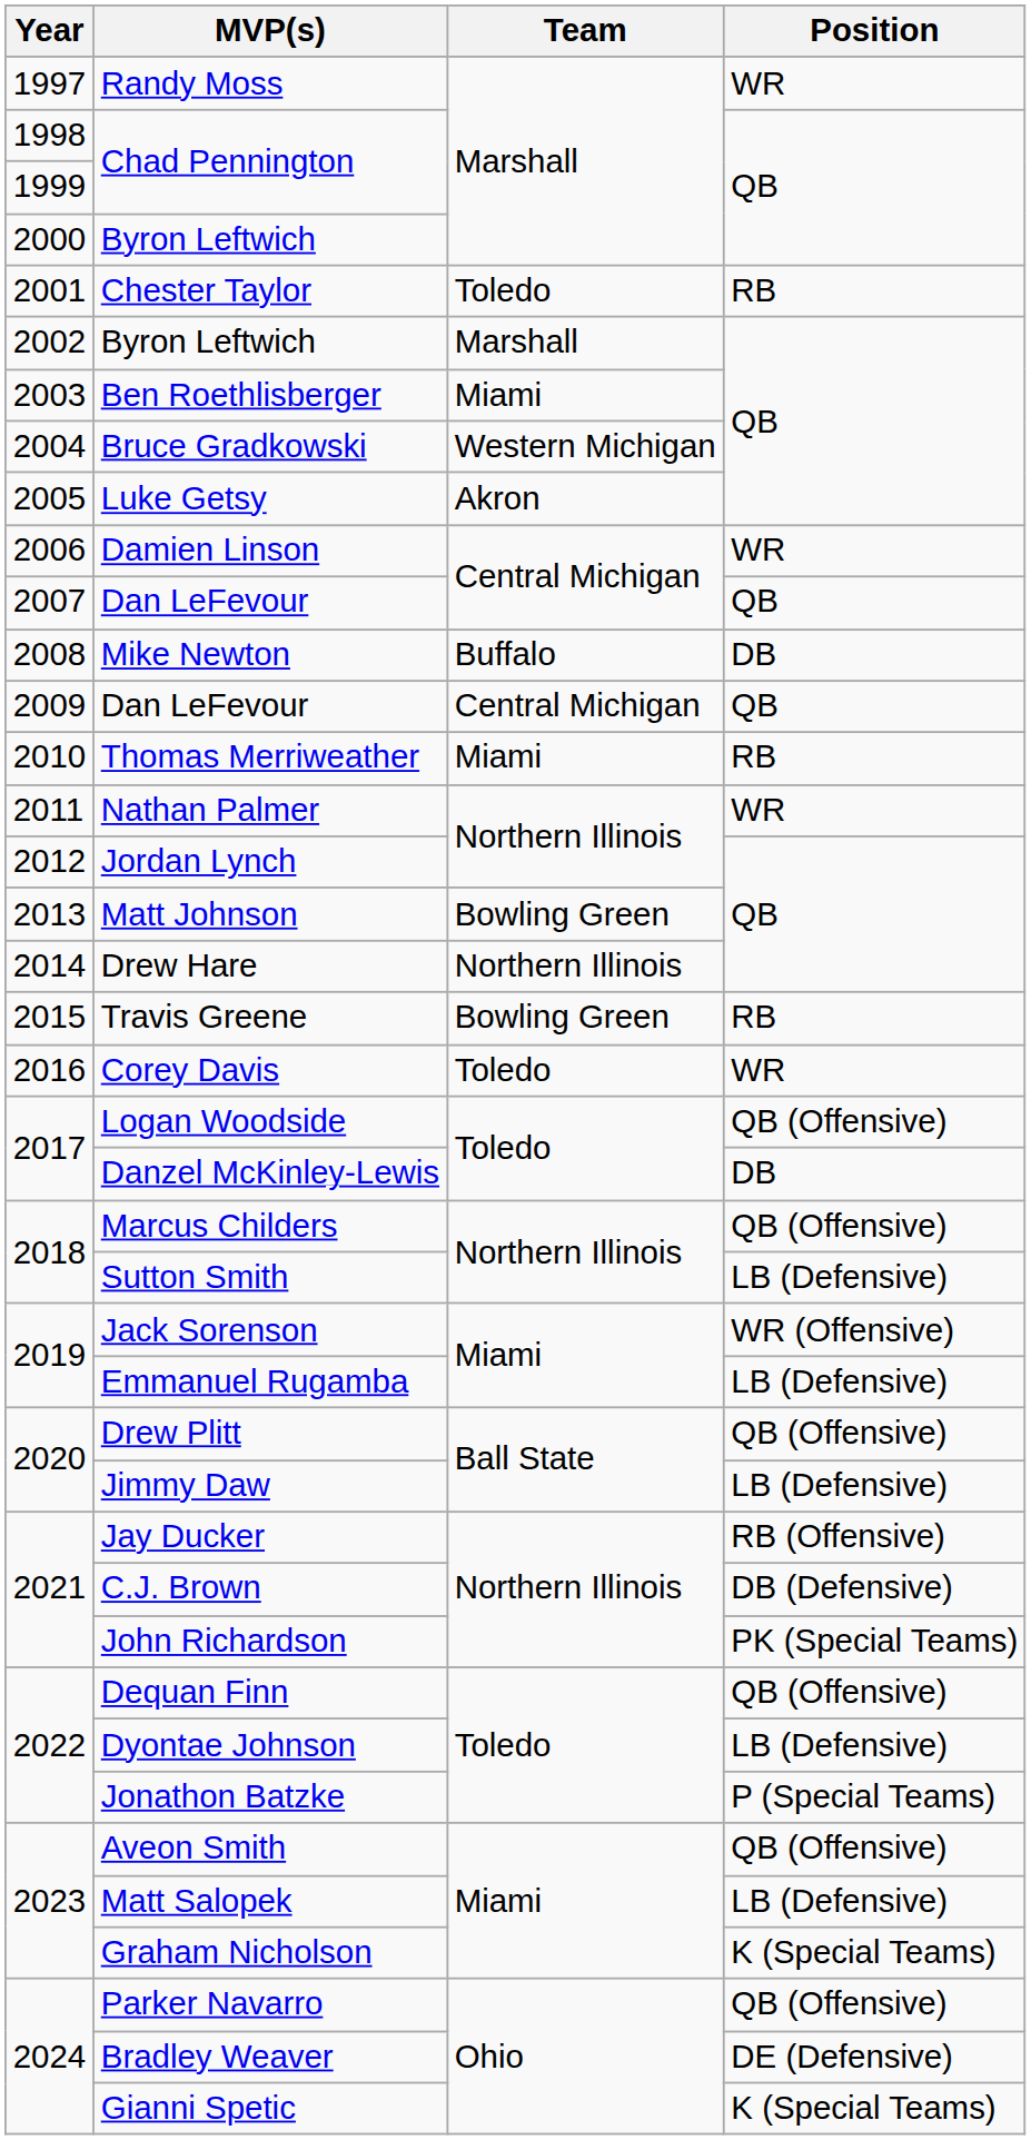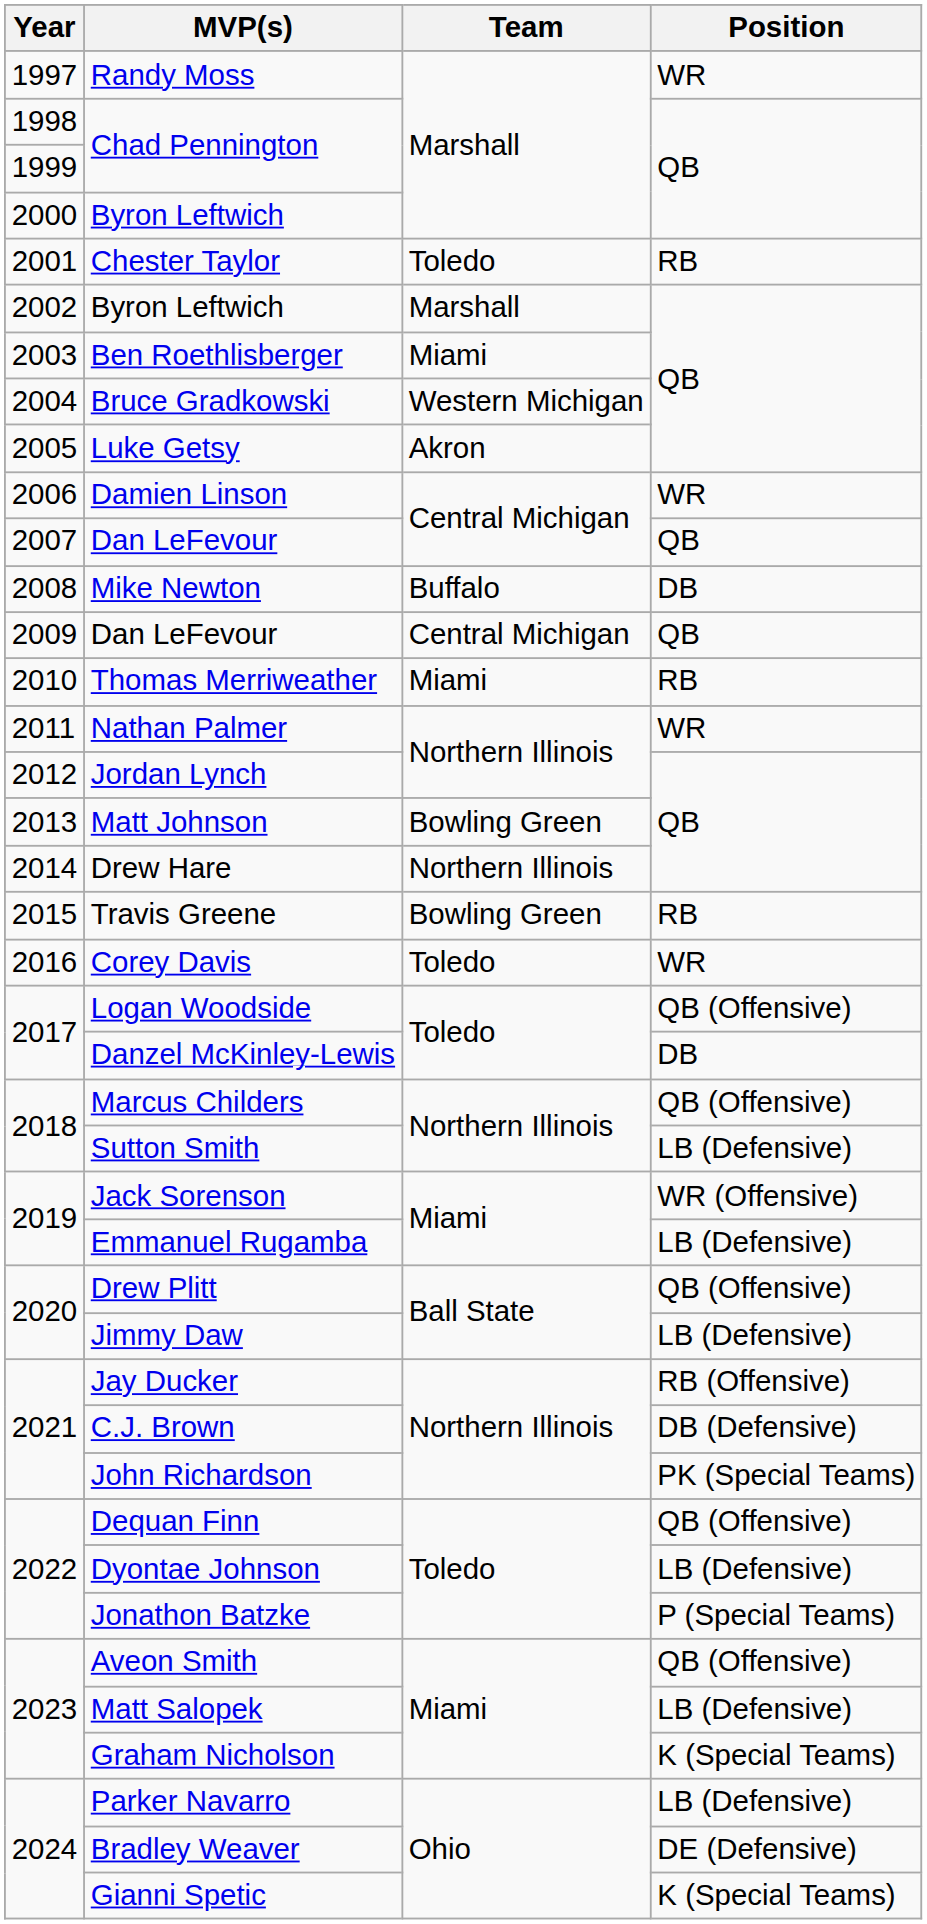Parker Navarro | Position: QB (Offensive) -> LB (Defensive)
